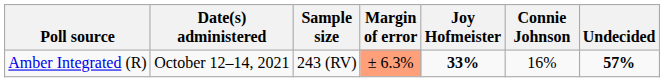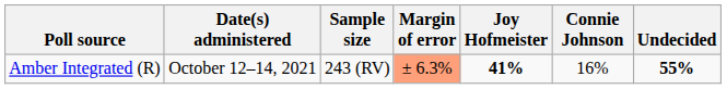Amber Integrated (R) | Joy Hofmeister: 33% -> 41%
Amber Integrated (R) | Undecided: 57% -> 55%
